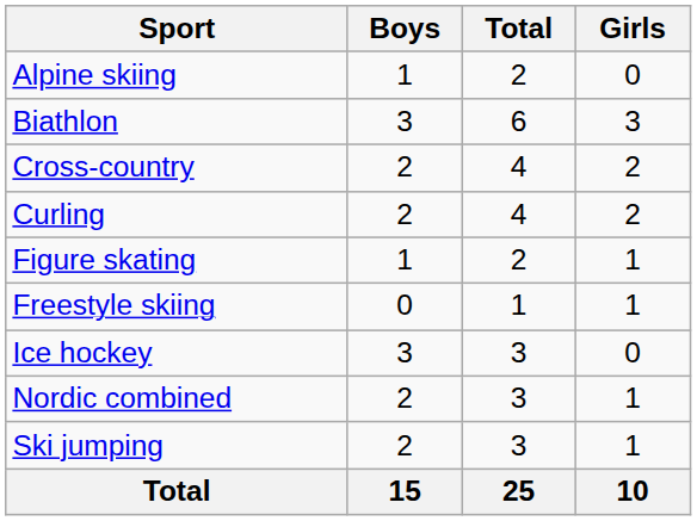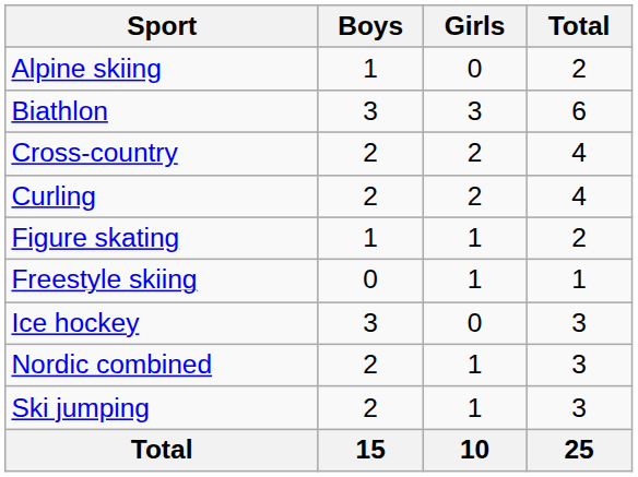columns swapped: Girls <-> Total
